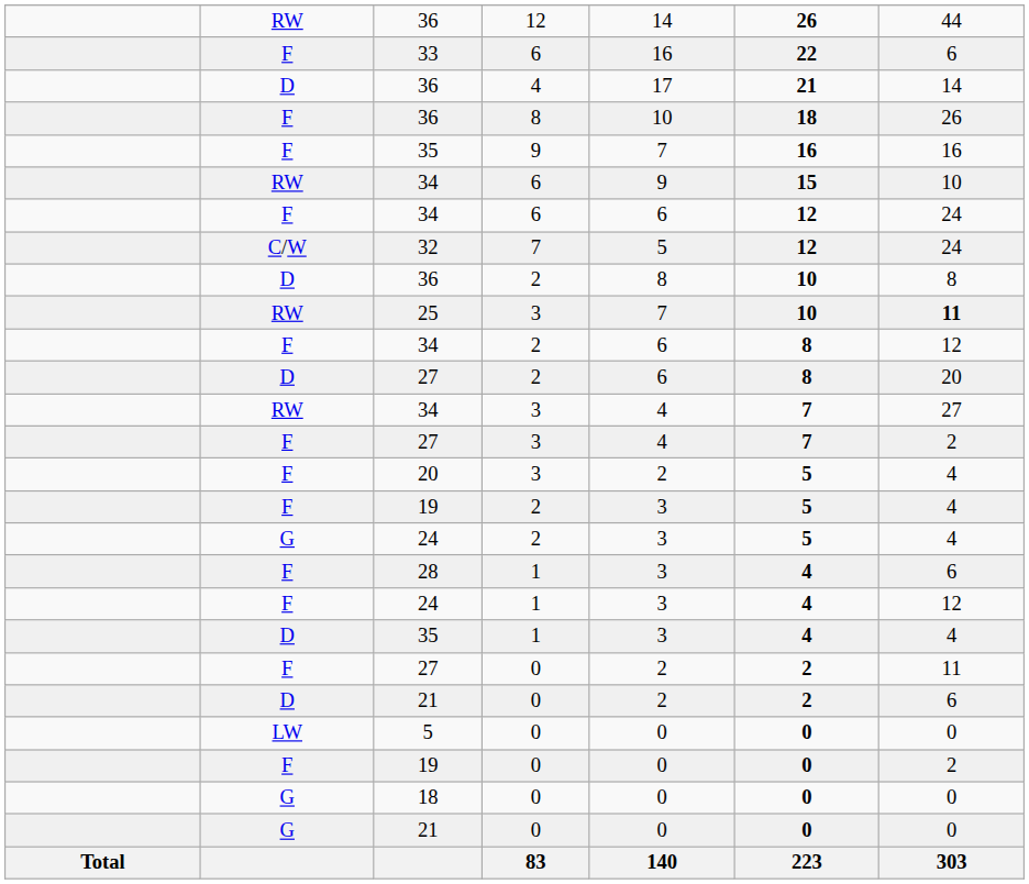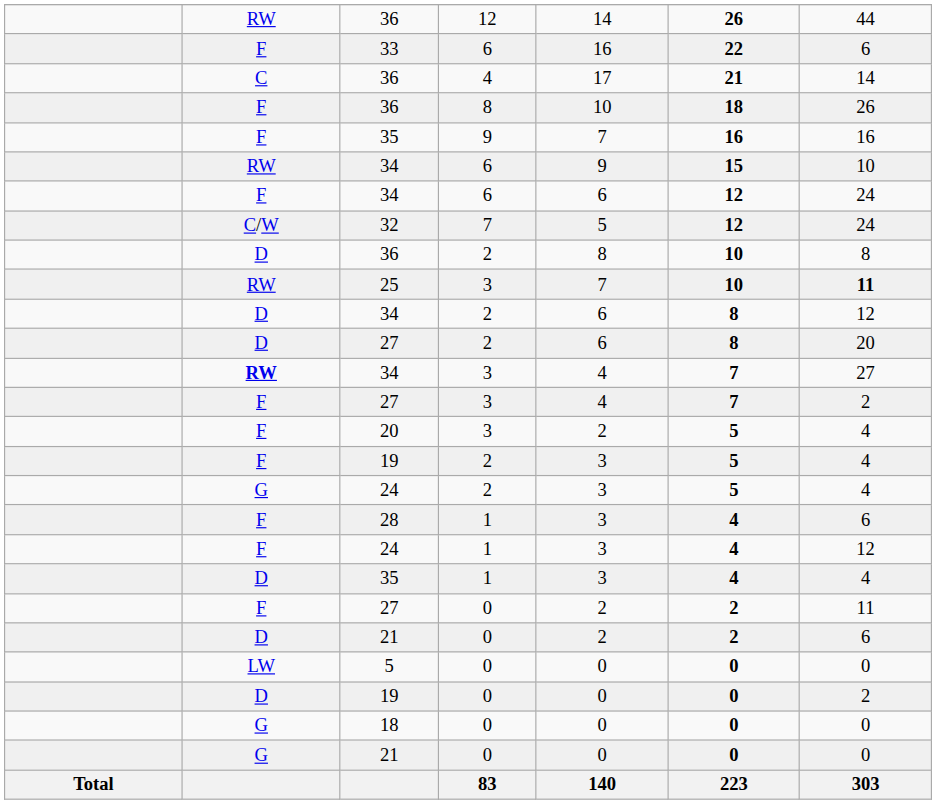36 / 4 | column 2: D -> C
34 / 2 | column 2: F -> D
34 / 3 | column 2: normal -> bold
19 / 0 | column 2: F -> D
